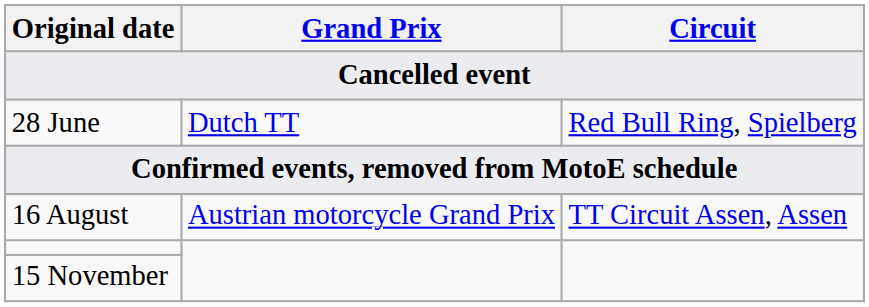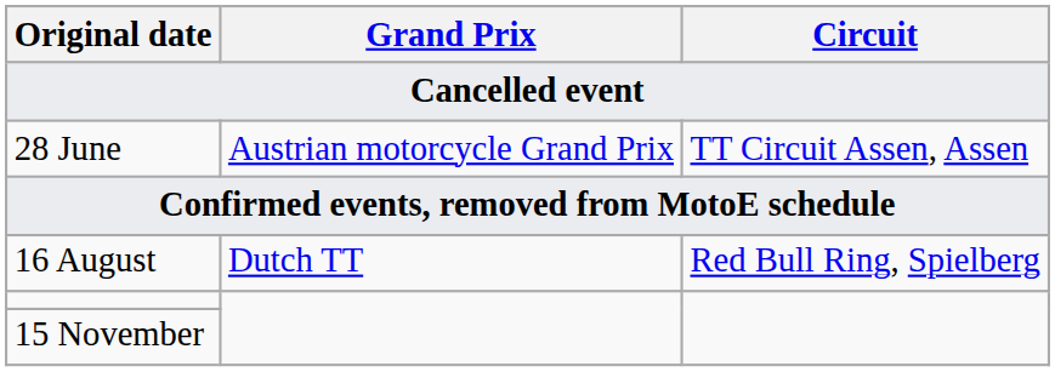28 June | Grand Prix: Dutch TT -> Austrian motorcycle Grand Prix
28 June | Circuit: Red Bull Ring, Spielberg -> TT Circuit Assen, Assen
16 August | Grand Prix: Austrian motorcycle Grand Prix -> Dutch TT
16 August | Circuit: TT Circuit Assen, Assen -> Red Bull Ring, Spielberg
